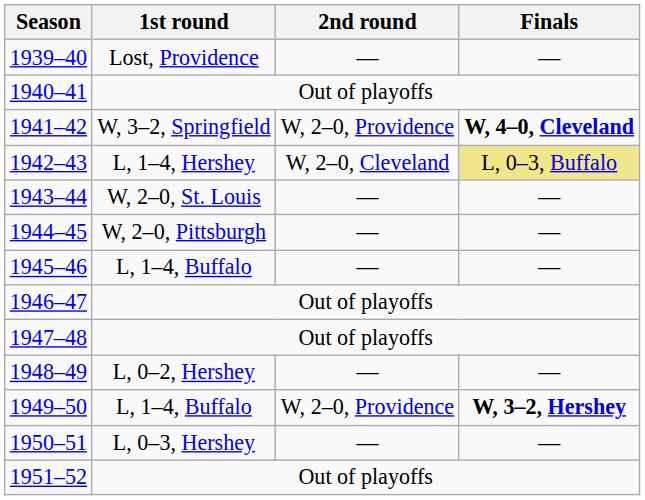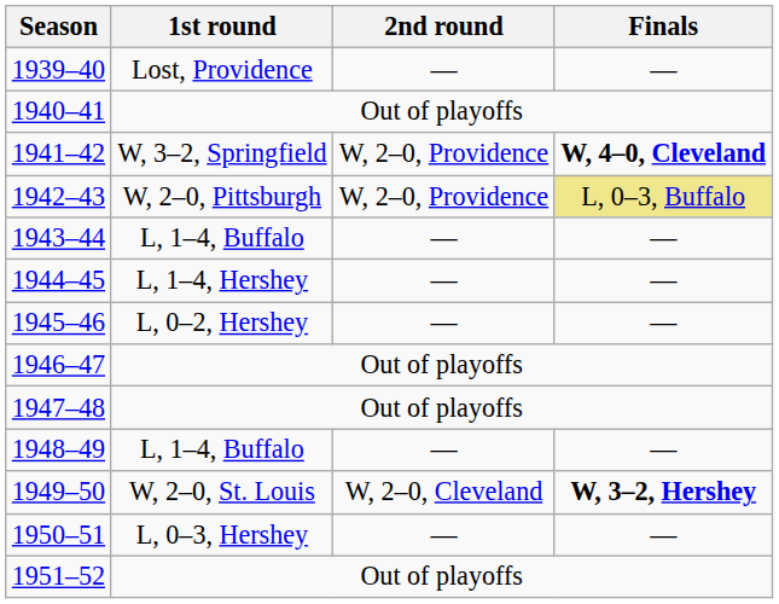1942–43 | 1st round: L, 1–4, Hershey -> W, 2–0, Pittsburgh
1942–43 | 2nd round: W, 2–0, Cleveland -> W, 2–0, Providence
1943–44 | 1st round: W, 2–0, St. Louis -> L, 1–4, Buffalo
1944–45 | 1st round: W, 2–0, Pittsburgh -> L, 1–4, Hershey
1945–46 | 1st round: L, 1–4, Buffalo -> L, 0–2, Hershey
1948–49 | 1st round: L, 0–2, Hershey -> L, 1–4, Buffalo
1949–50 | 1st round: L, 1–4, Buffalo -> W, 2–0, St. Louis
1949–50 | 2nd round: W, 2–0, Providence -> W, 2–0, Cleveland
